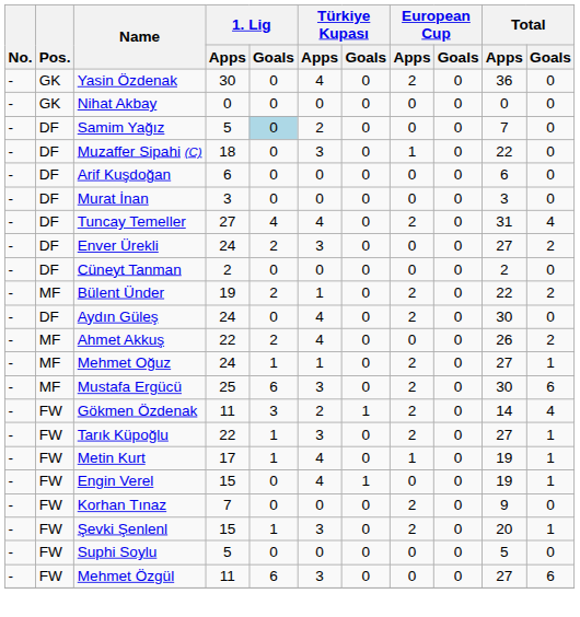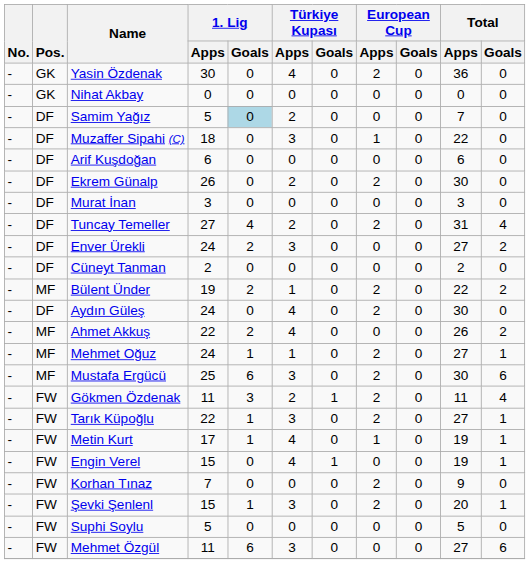+ row: - | DF | Ekrem Günalp | 26 | 0 | 2 | 0 | 2 | 0 | 30 | 0
Tuncay Temeller | Türkiye Kupası / Apps: 4 -> 2
Gökmen Özdenak | Total / Apps: 14 -> 11
